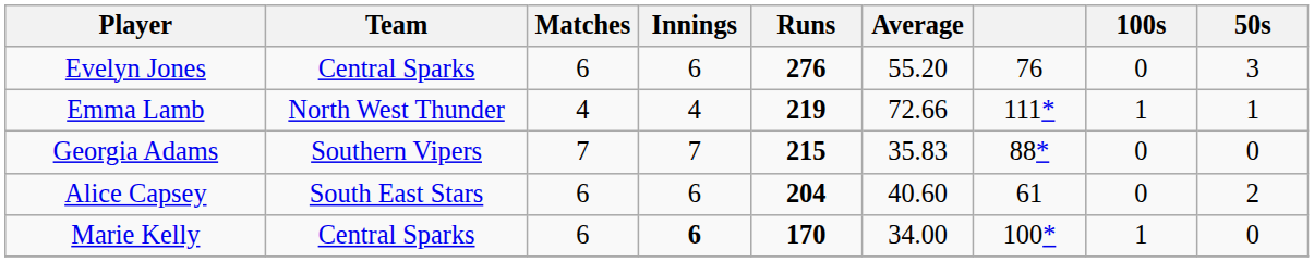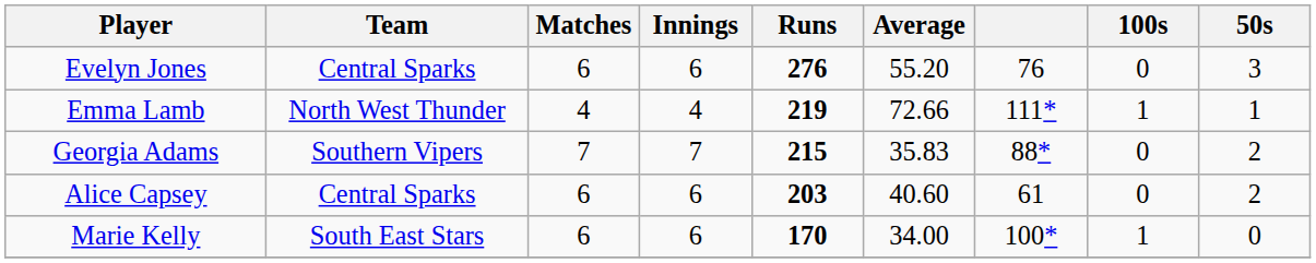Georgia Adams | 50s: 0 -> 2
Alice Capsey | Team: South East Stars -> Central Sparks
Alice Capsey | Runs: 204 -> 203
Marie Kelly | Team: Central Sparks -> South East Stars
Marie Kelly | Innings: bold -> normal
